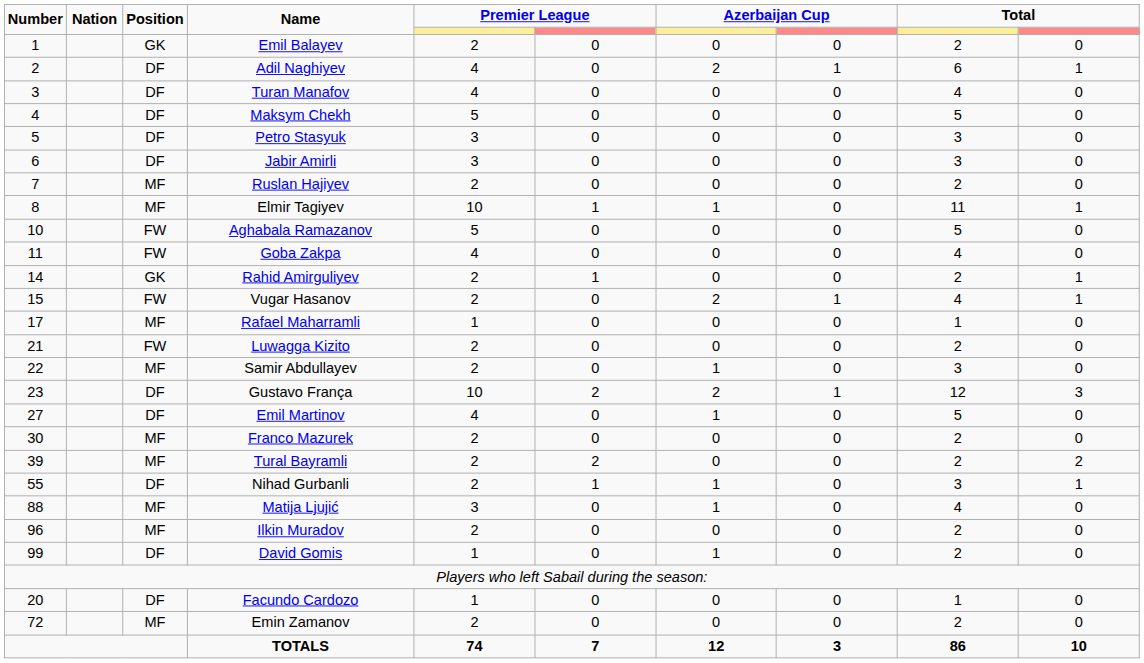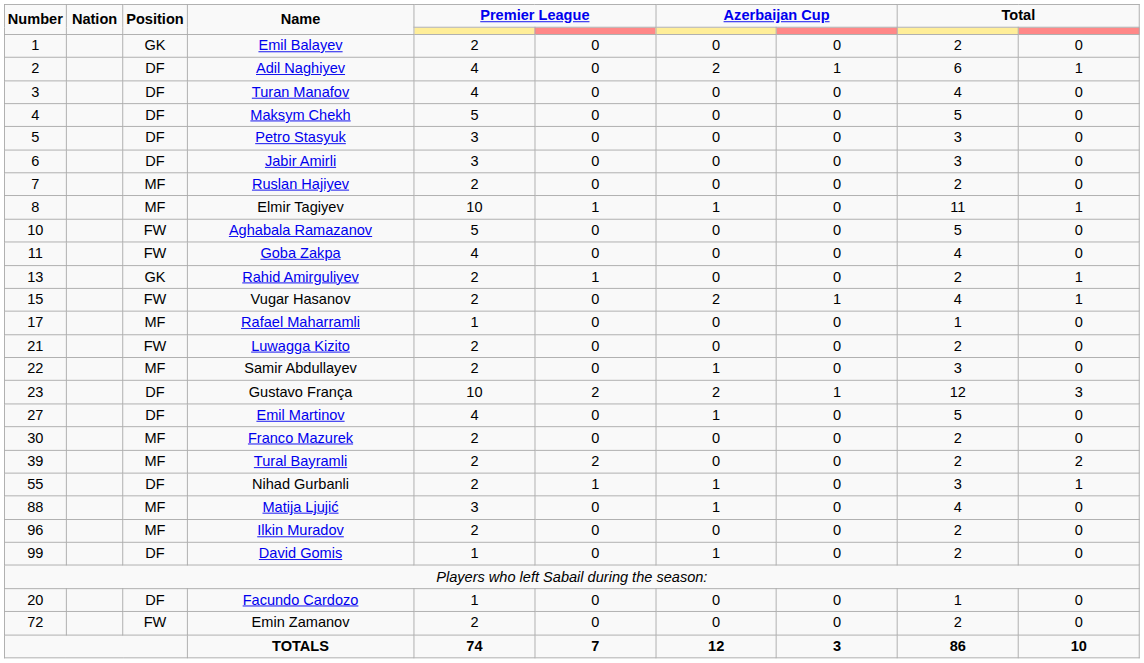Rahid Amirguliyev | Number: 14 -> 13
Emin Zamanov | Position: MF -> FW
